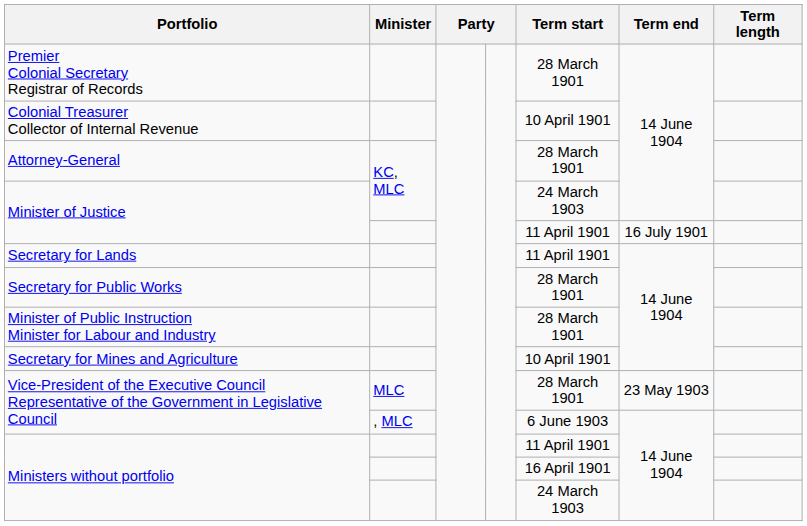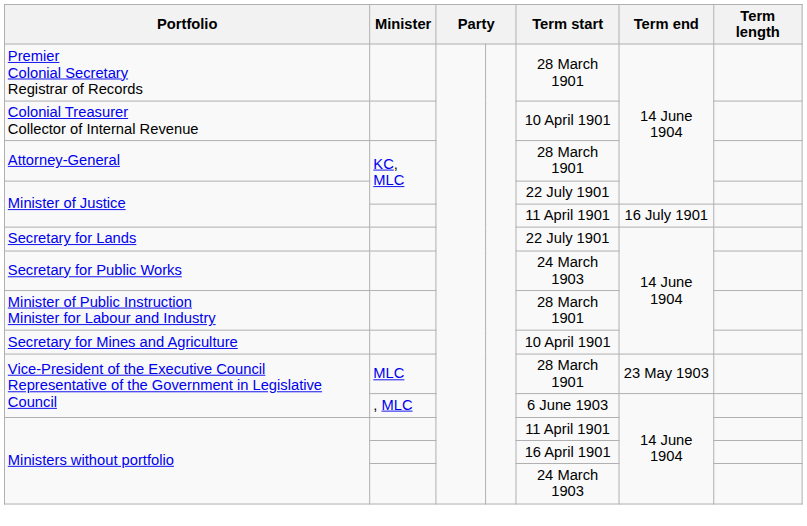Minister of Justice / KC, MLC | Term start: 24 March 1903 -> 22 July 1901
Secretary for Lands | Term start: 11 April 1901 -> 22 July 1901
Secretary for Public Works | Term start: 28 March 1901 -> 24 March 1903
